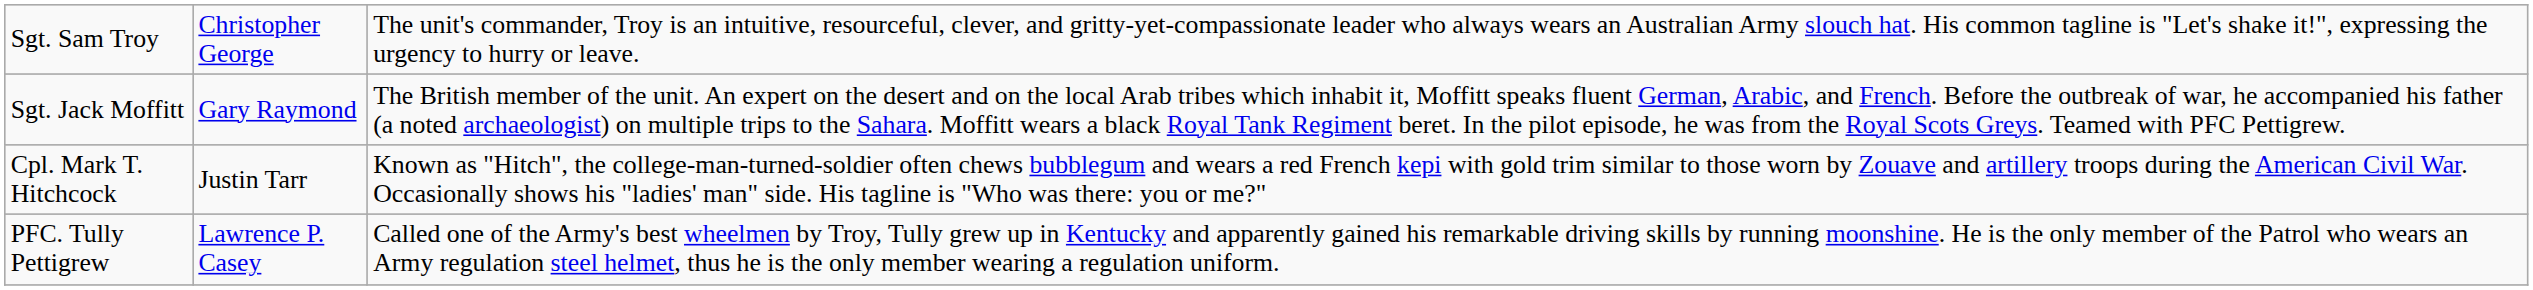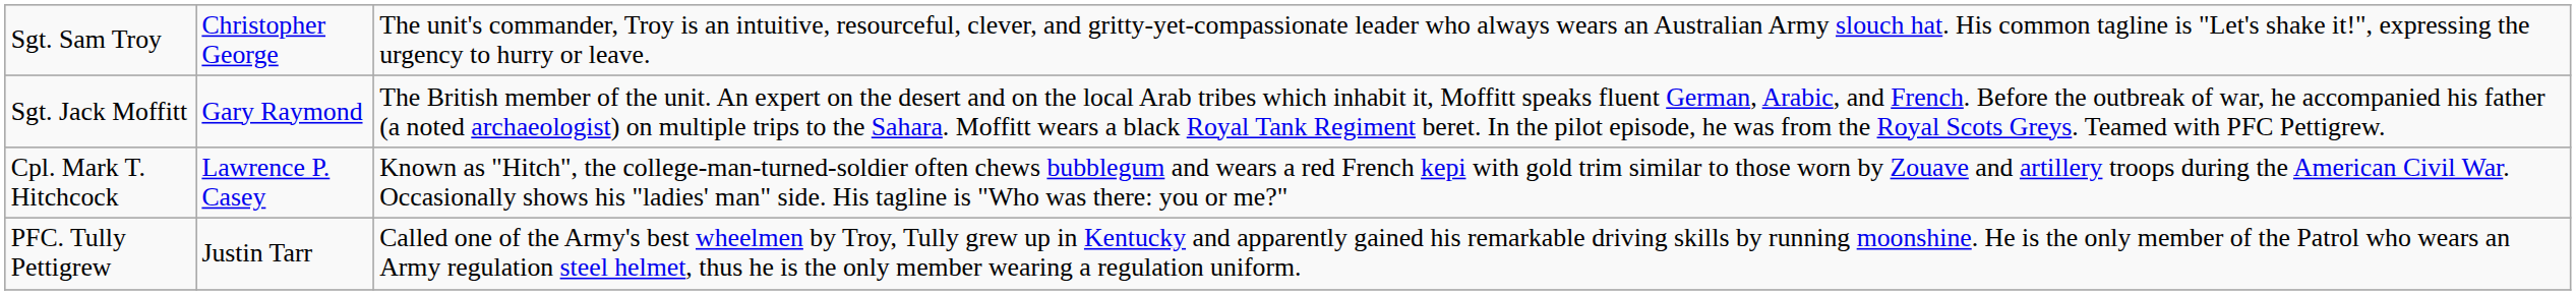Cpl. Mark T. Hitchcock | column 2: Justin Tarr -> Lawrence P. Casey
PFC. Tully Pettigrew | column 2: Lawrence P. Casey -> Justin Tarr
